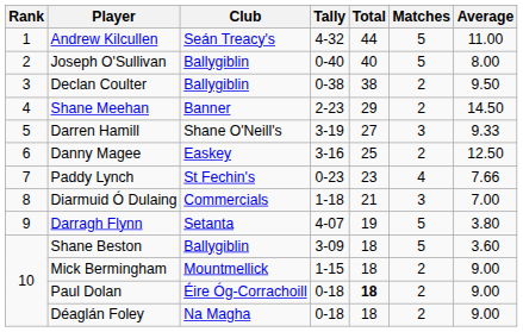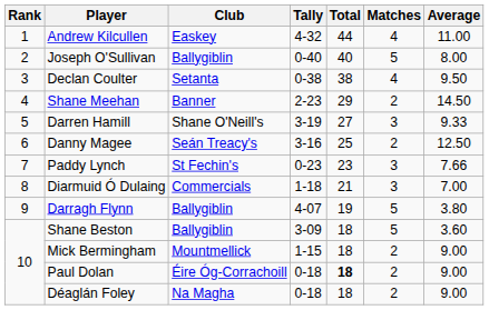Andrew Kilcullen | Club: Seán Treacy's -> Easkey
Andrew Kilcullen | Matches: 5 -> 4
Declan Coulter | Club: Ballygiblin -> Setanta
Declan Coulter | Matches: 2 -> 4
Danny Magee | Club: Easkey -> Seán Treacy's
Paddy Lynch | Matches: 4 -> 3
Darragh Flynn | Club: Setanta -> Ballygiblin
